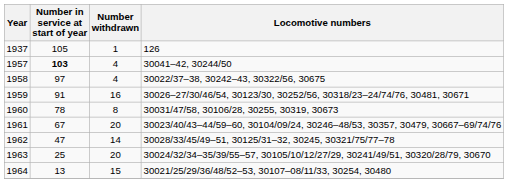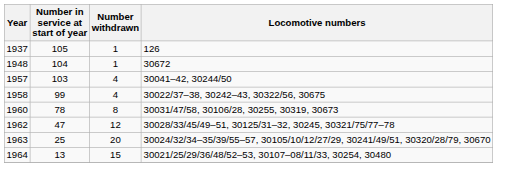+ row: 1948 | 104 | 1 | 30672
1957 | Number in service at start of year: bold -> normal
1958 | Number in service at start of year: 97 -> 99
- row: 1959 | 91 | 16 | 30026–27/30/46/54, 30123/30, 30252/56, 30318/23–24/74/76, 30481, 30671
- row: 1961 | 67 | 20 | 30023/40/43–44/59–60, 30104/09/24, 30246–48/53, 30357, 30479, 30667–69/74/76
1962 | Number withdrawn: 14 -> 12
